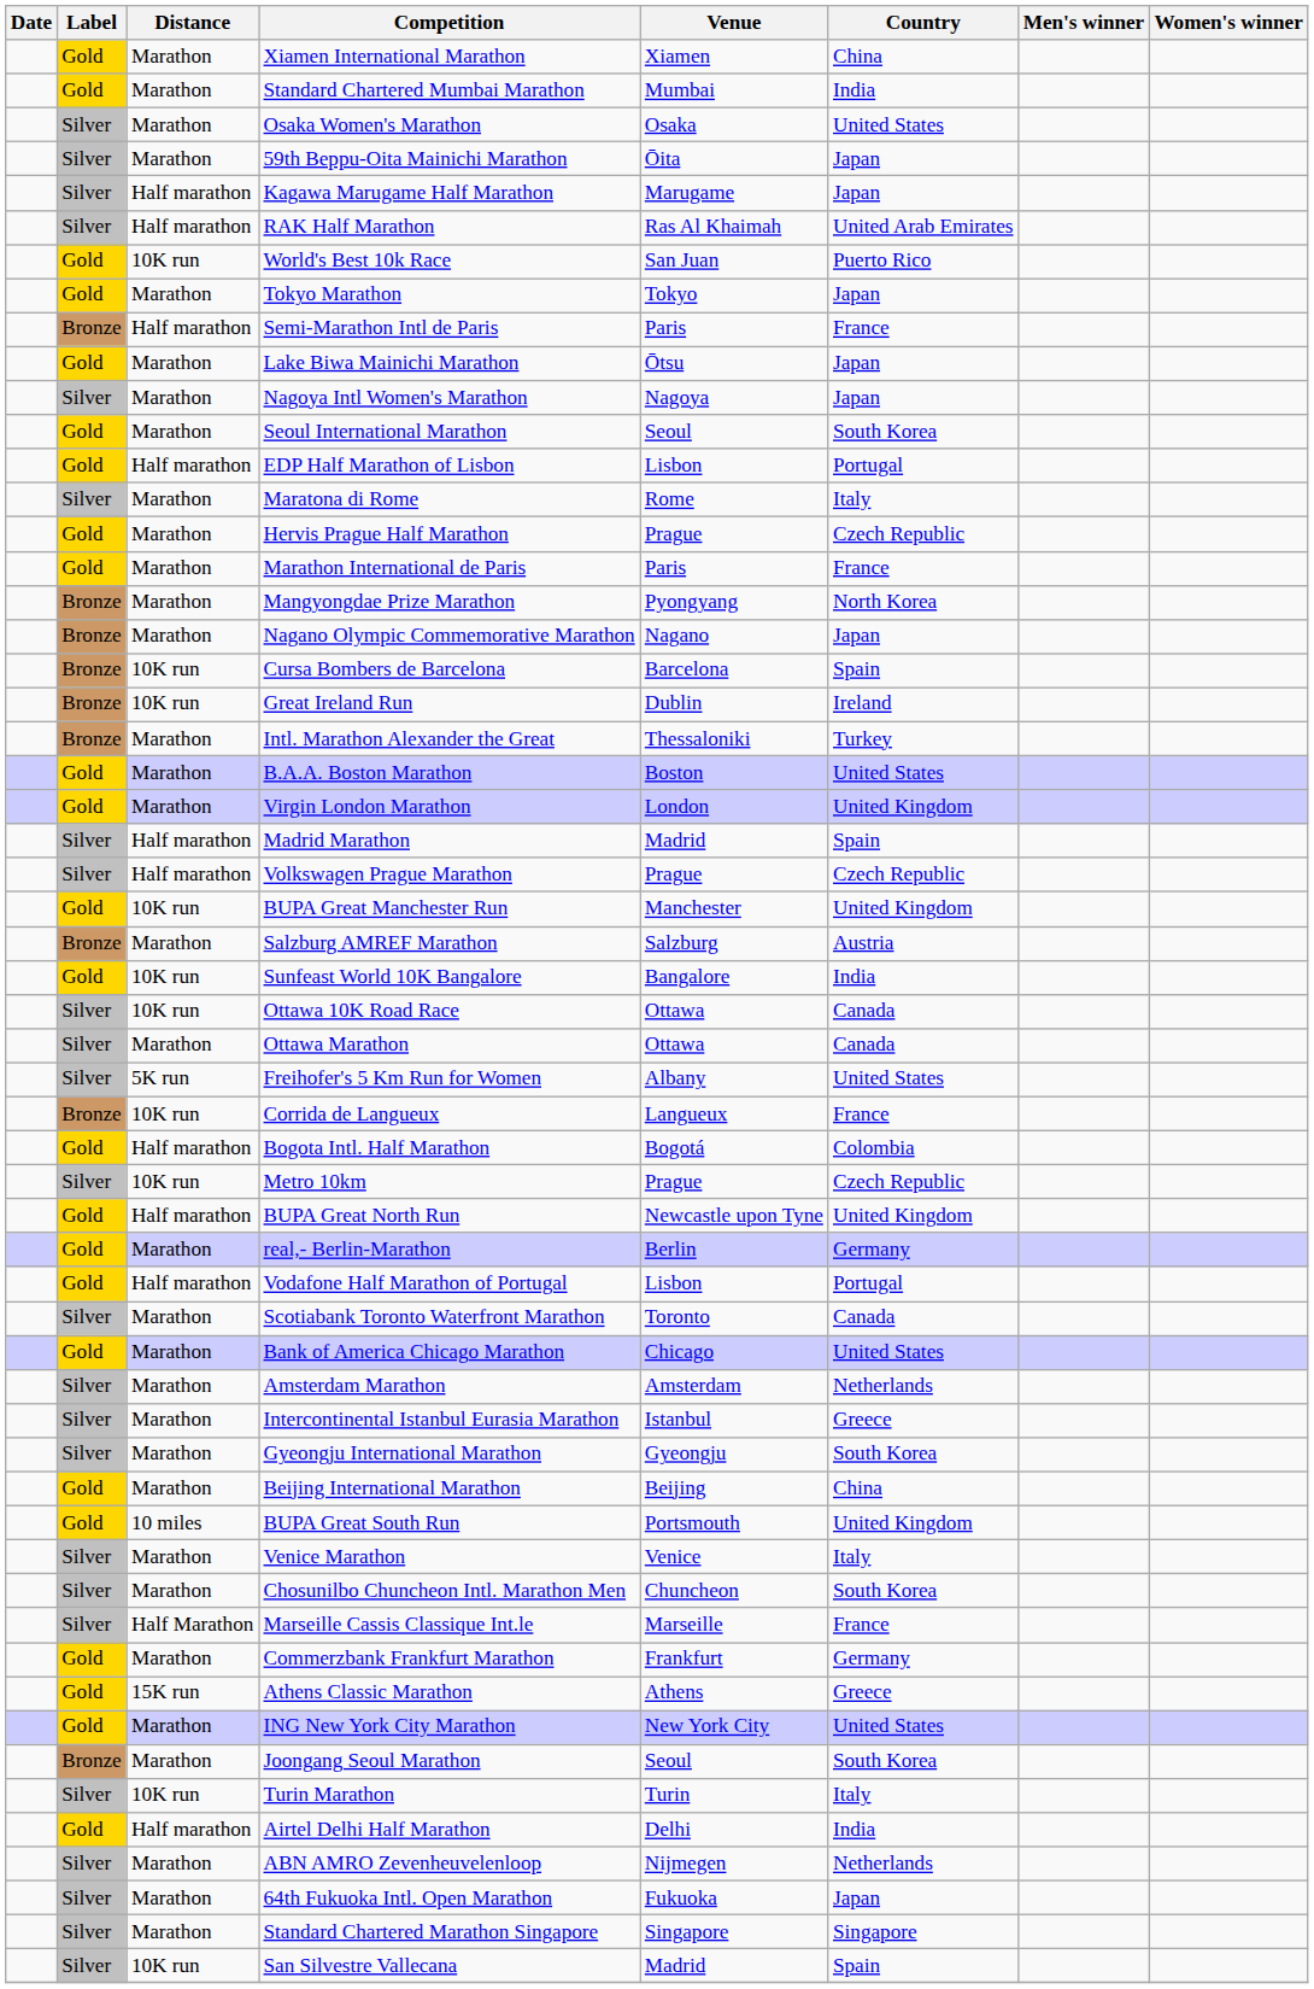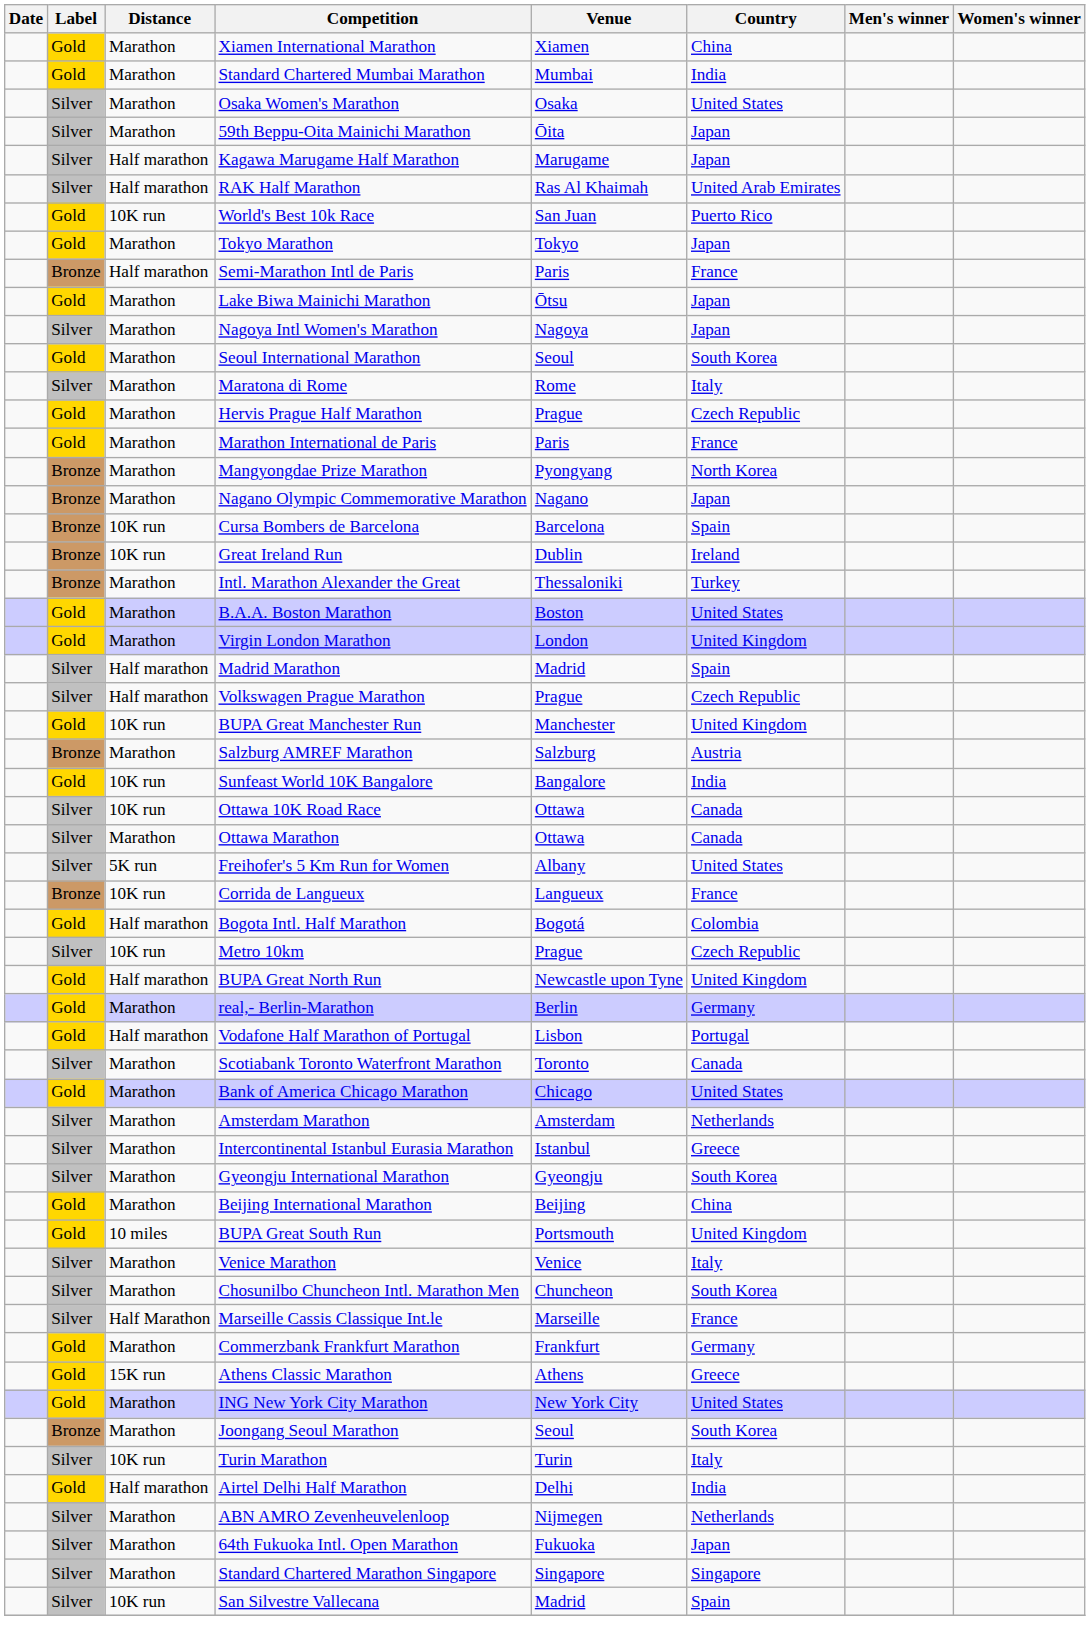- row: Gold | Half marathon | EDP Half Marathon of Lisbon | Lisbon | Portugal
